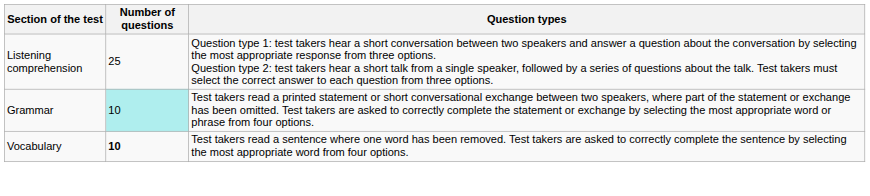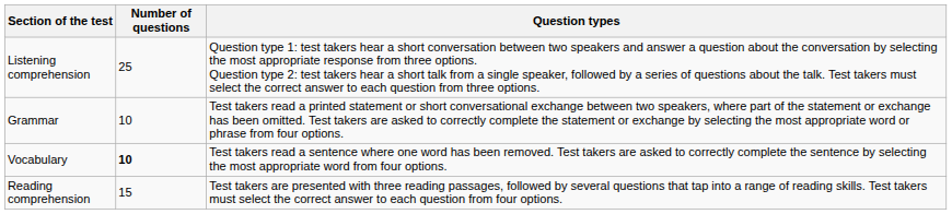Grammar | Number of questions: paleturquoise background -> no background
+ row: Reading comprehension | 15 | Test takers are presented with three reading passages, followed by several questions that tap into a range of reading skills. Test takers must select the correct answer to each question from four options.
